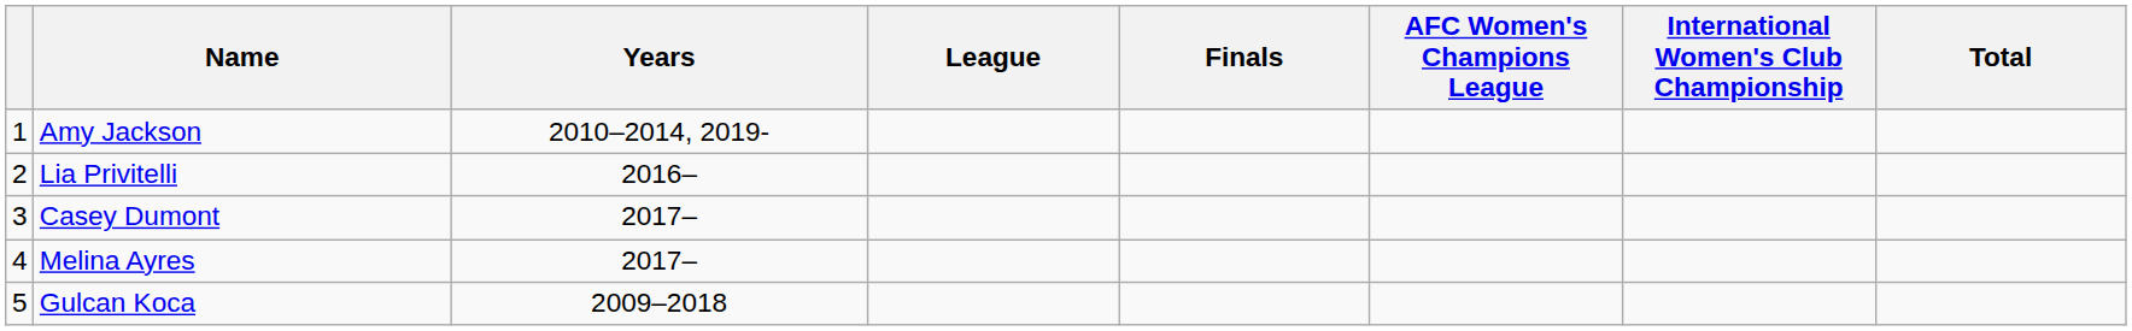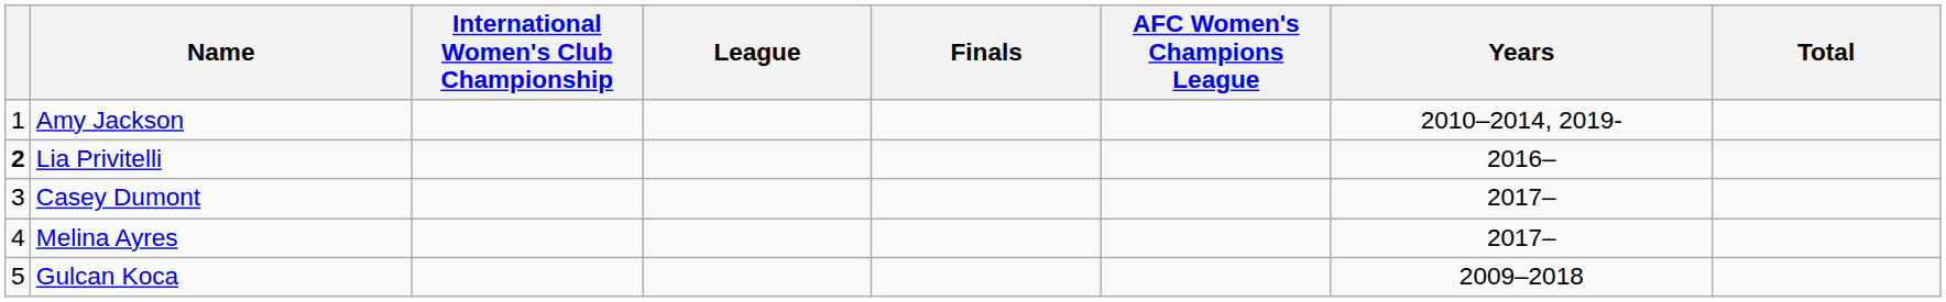columns swapped: Years <-> International Women's Club Championship
Lia Privitelli | column 1: normal -> bold
